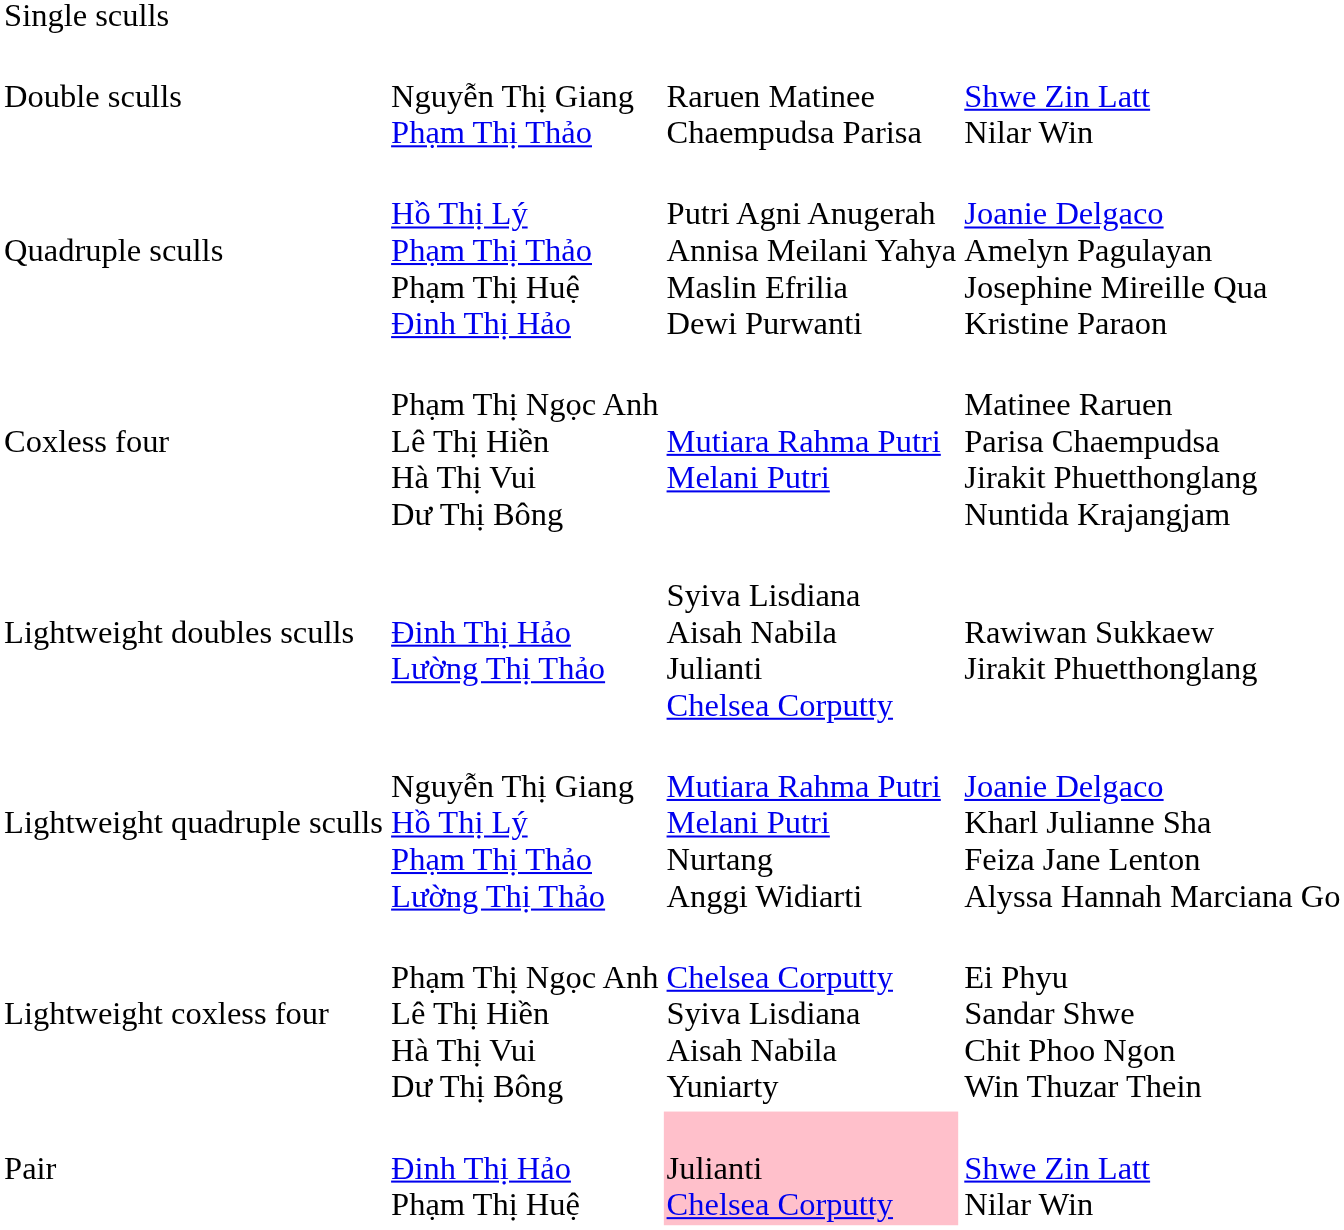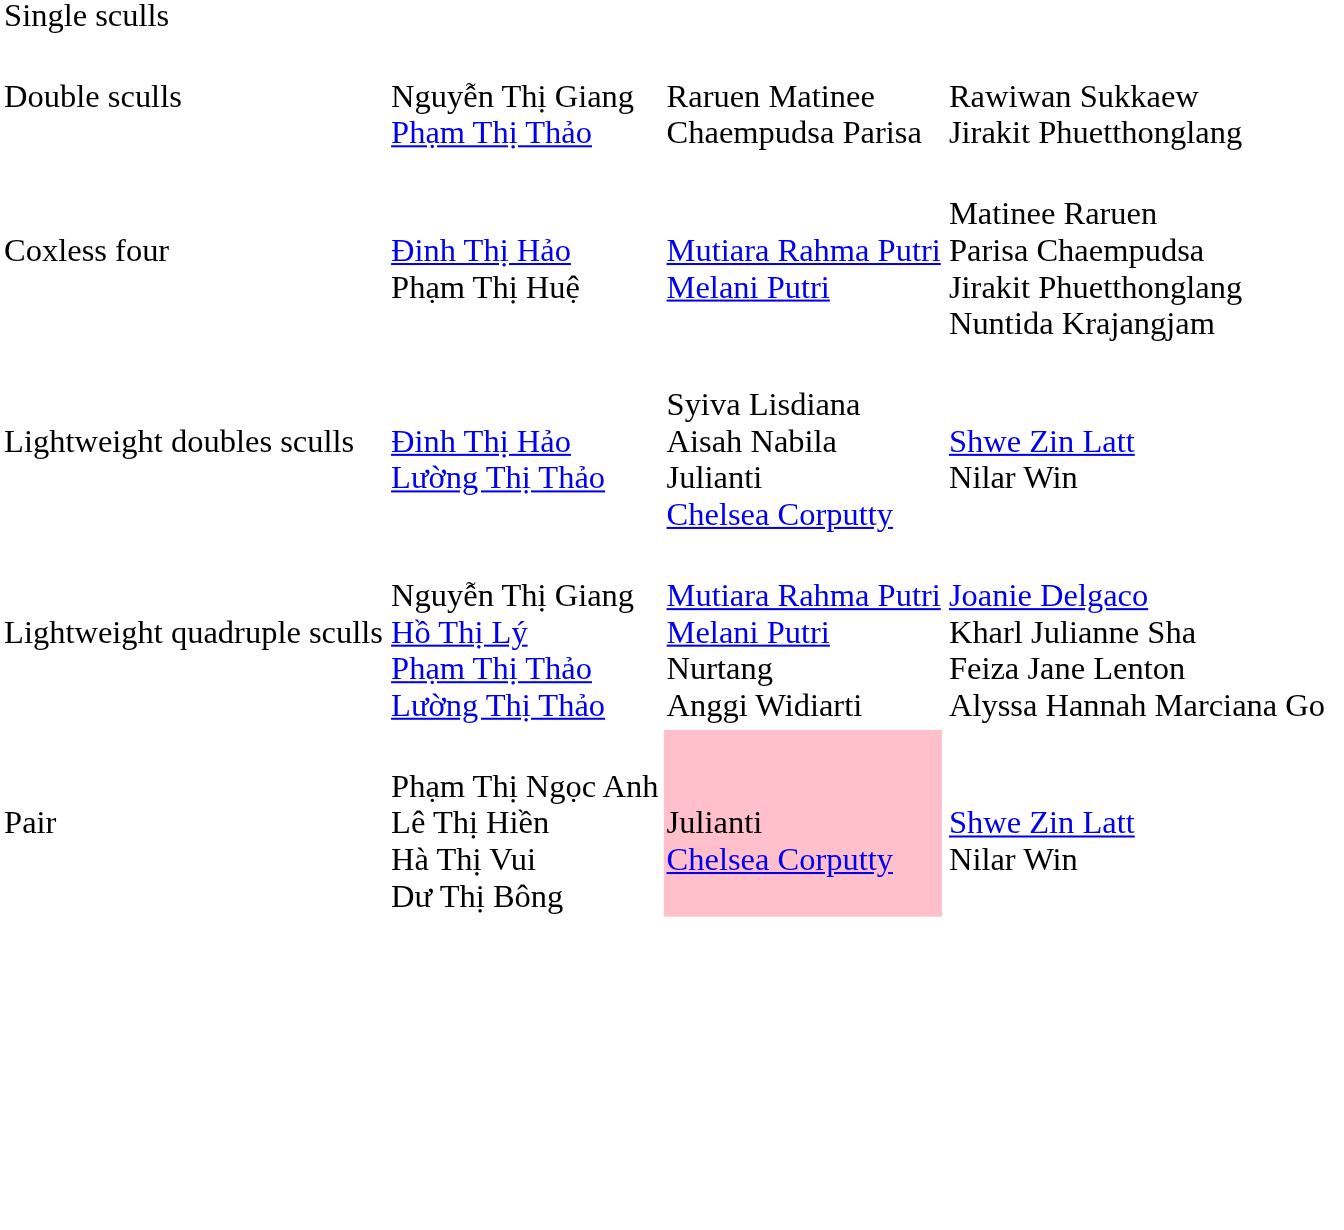Double sculls | column 4: Shwe Zin Latt Nilar Win -> Rawiwan Sukkaew Jirakit Phuetthonglang
- row: Quadruple sculls | Hồ Thị Lý Phạm Thị Thảo Phạm Thị Huệ Đinh Thị Hảo | Putri Agni Anugerah Annisa Meilani Yahya Maslin Efrilia Dewi Purwanti | Joanie Delgaco Amelyn Pagulayan Josephine Mireille Qua Kristine Paraon
Coxless four | column 2: Phạm Thị Ngọc Anh Lê Thị Hiền Hà Thị Vui Dư Thị Bông -> Đinh Thị Hảo Phạm Thị Huệ
Lightweight doubles sculls | column 4: Rawiwan Sukkaew Jirakit Phuetthonglang -> Shwe Zin Latt Nilar Win
- row: Lightweight coxless four | Phạm Thị Ngọc Anh Lê Thị Hiền Hà Thị Vui Dư Thị Bông | Chelsea Corputty Syiva Lisdiana Aisah Nabila Yuniarty | Ei Phyu Sandar Shwe Chit Phoo Ngon Win Thuzar Thein
Pair | column 2: Đinh Thị Hảo Phạm Thị Huệ -> Phạm Thị Ngọc Anh Lê Thị Hiền Hà Thị Vui Dư Thị Bông
